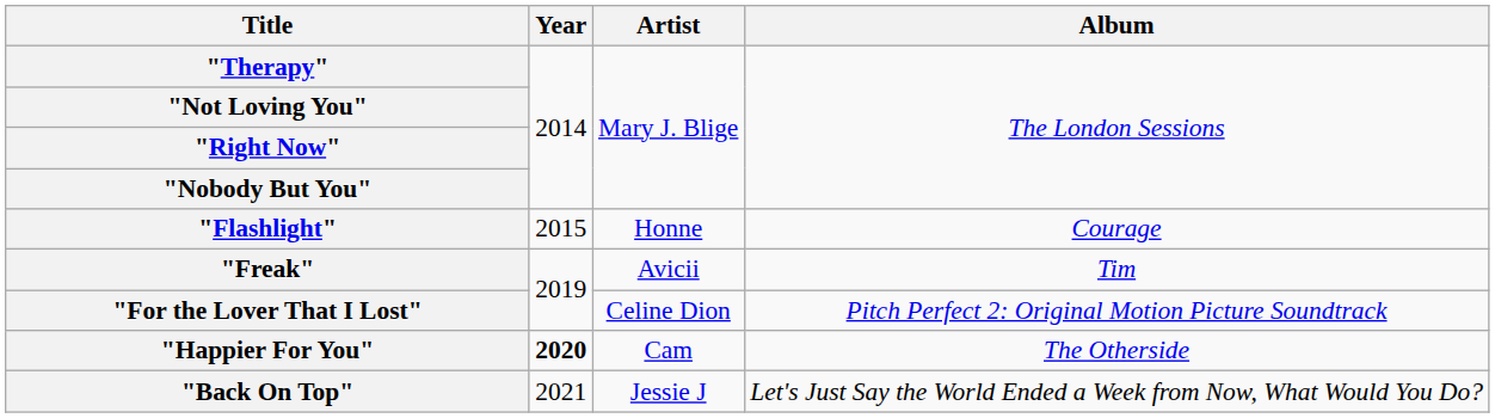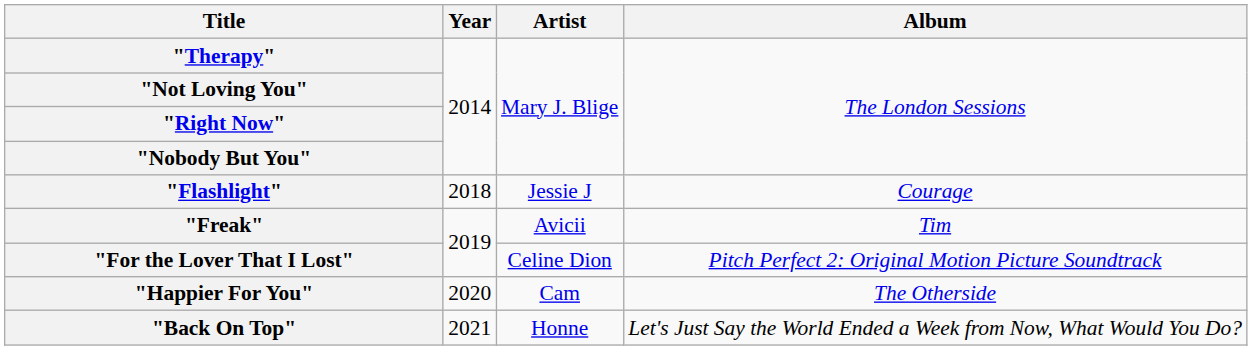"Flashlight" | Year: 2015 -> 2018
"Flashlight" | Artist: Honne -> Jessie J
"Happier For You" | Year: bold -> normal
"Back On Top" | Artist: Jessie J -> Honne
